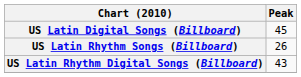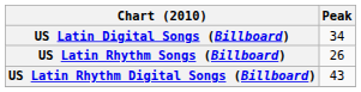US Latin Digital Songs (Billboard) | Peak: 45 -> 34
